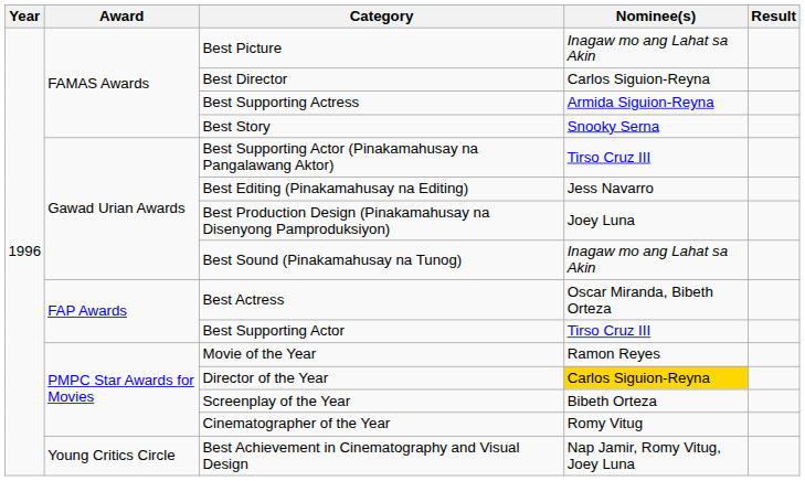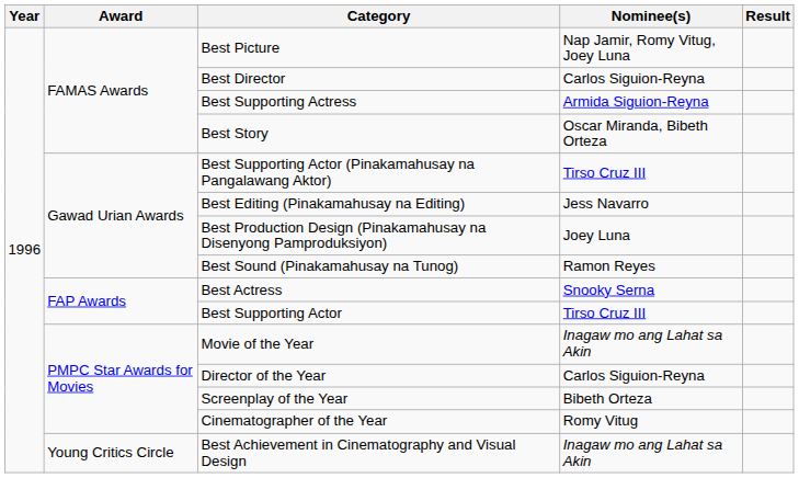Best Picture | Nominee(s): Inagaw mo ang Lahat sa Akin -> Nap Jamir, Romy Vitug, Joey Luna
Best Story | Nominee(s): Snooky Serna -> Oscar Miranda, Bibeth Orteza
Best Sound (Pinakamahusay na Tunog) | Nominee(s): Inagaw mo ang Lahat sa Akin -> Ramon Reyes
Best Actress | Nominee(s): Oscar Miranda, Bibeth Orteza -> Snooky Serna
Movie of the Year | Nominee(s): Ramon Reyes -> Inagaw mo ang Lahat sa Akin
Director of the Year | Nominee(s): gold background -> no background
Best Achievement in Cinematography and Visual Design | Nominee(s): Nap Jamir, Romy Vitug, Joey Luna -> Inagaw mo ang Lahat sa Akin
